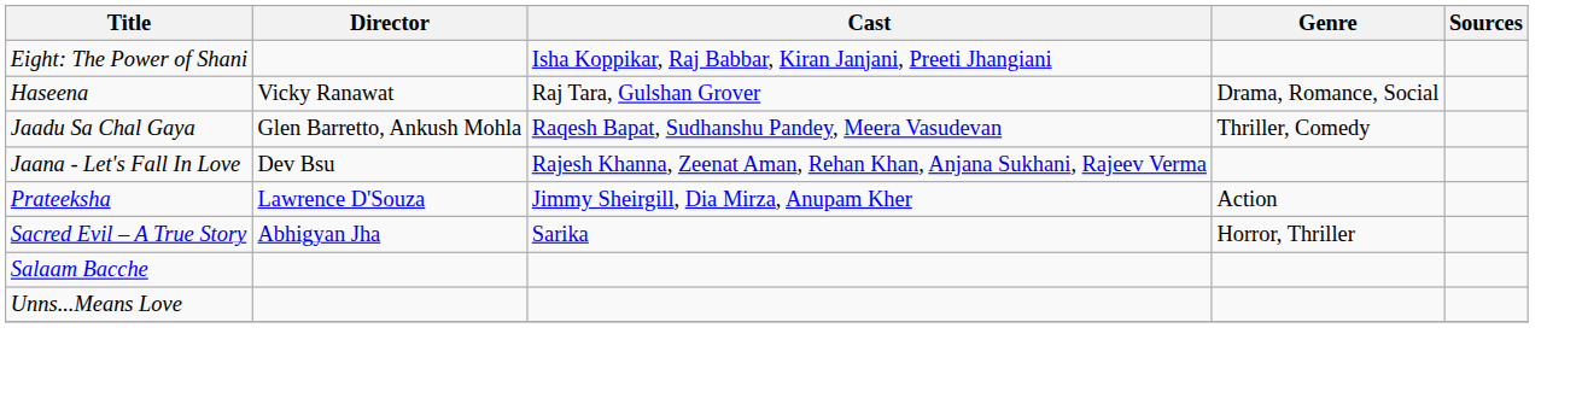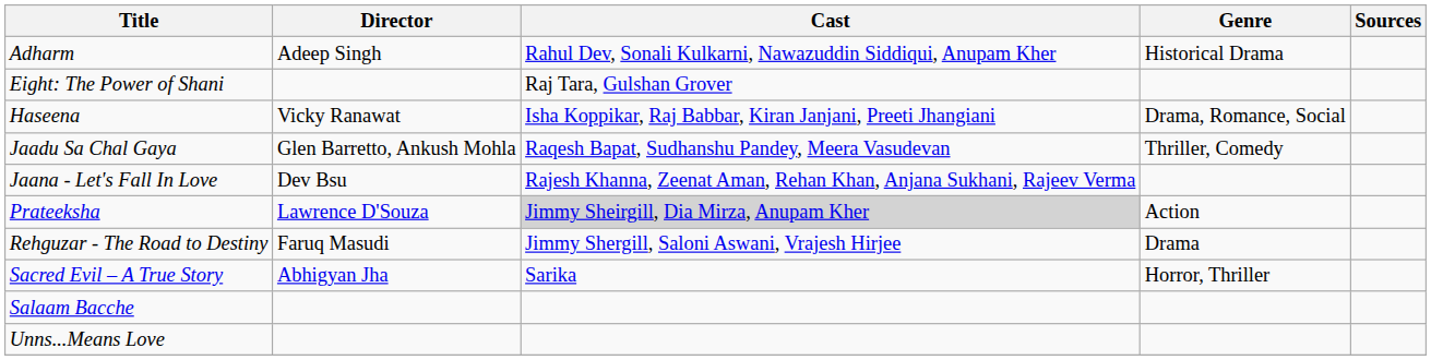+ row: Adharm | Adeep Singh | Rahul Dev, Sonali Kulkarni, Nawazuddin Siddiqui, Anupam Kher | Historical Drama
Eight: The Power of Shani | Cast: Isha Koppikar, Raj Babbar, Kiran Janjani, Preeti Jhangiani -> Raj Tara, Gulshan Grover
Haseena | Cast: Raj Tara, Gulshan Grover -> Isha Koppikar, Raj Babbar, Kiran Janjani, Preeti Jhangiani
Prateeksha | Cast: no background -> lightgrey background
+ row: Rehguzar - The Road to Destiny | Faruq Masudi | Jimmy Shergill, Saloni Aswani, Vrajesh Hirjee | Drama
